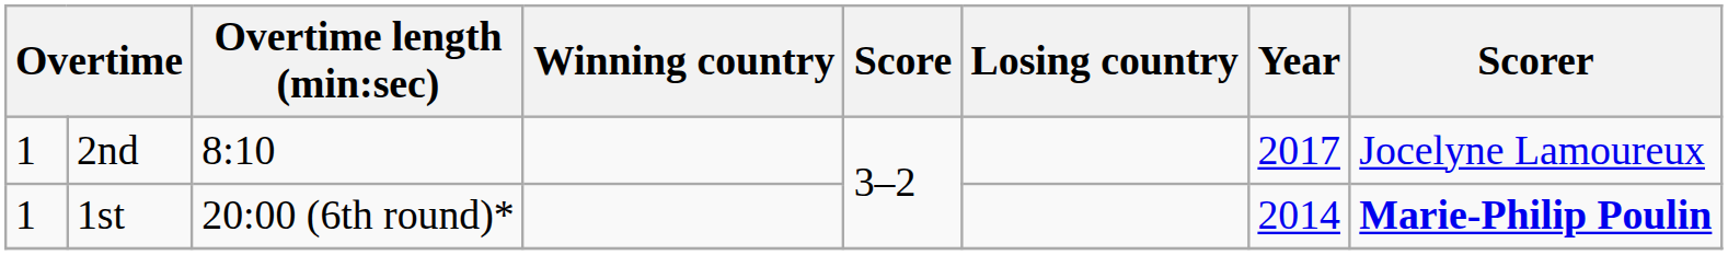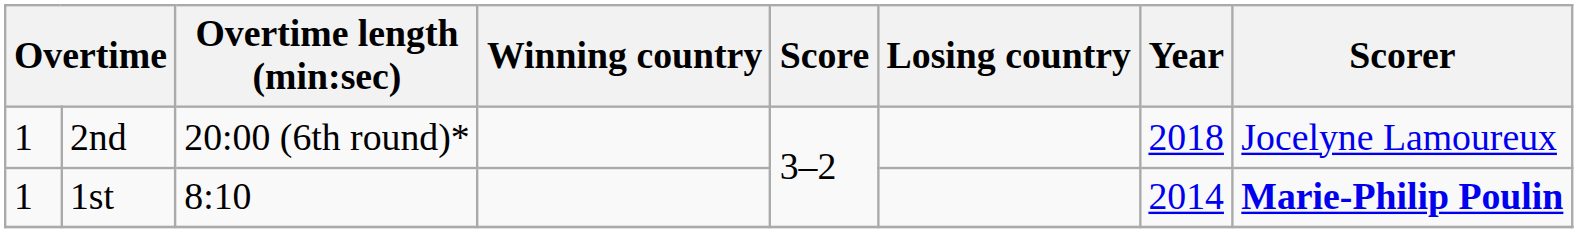2nd | Overtime length (min:sec): 8:10 -> 20:00 (6th round)*
2nd | Year: 2017 -> 2018
1st | Overtime length (min:sec): 20:00 (6th round)* -> 8:10
